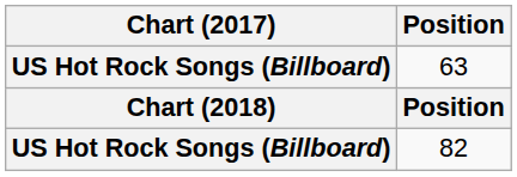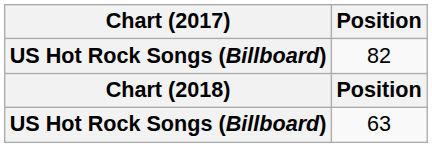rows swapped: 63 <-> 82
